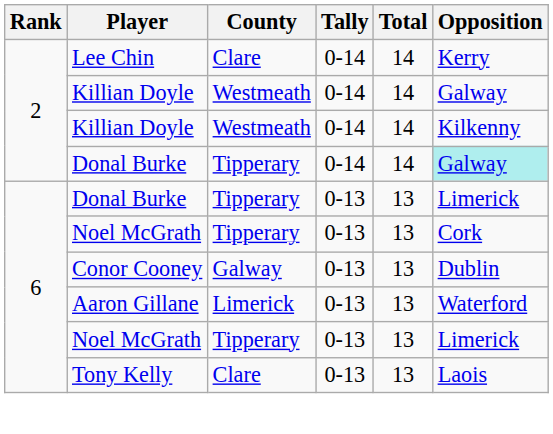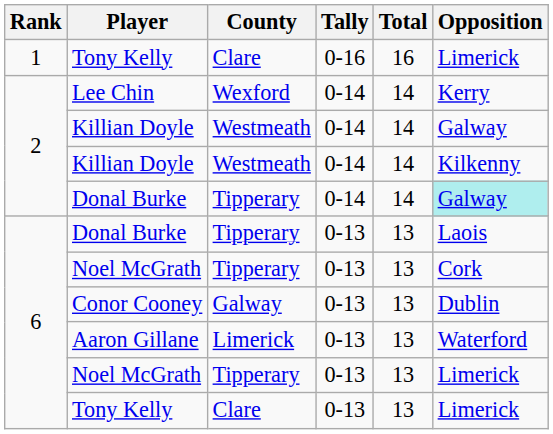+ row: 1 | Tony Kelly | Clare | 0-16 | 16 | Limerick
Lee Chin | County: Clare -> Wexford
6 / Donal Burke | Opposition: Limerick -> Laois
6 / Tony Kelly | Opposition: Laois -> Limerick
